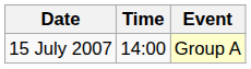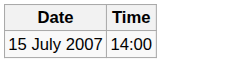- column: Event | Group A
